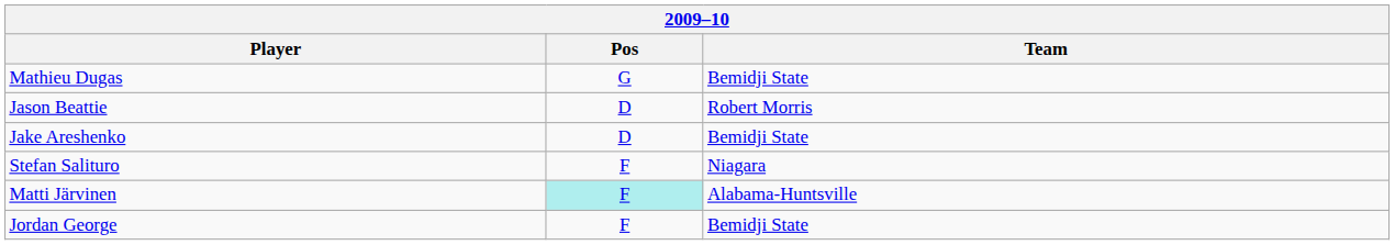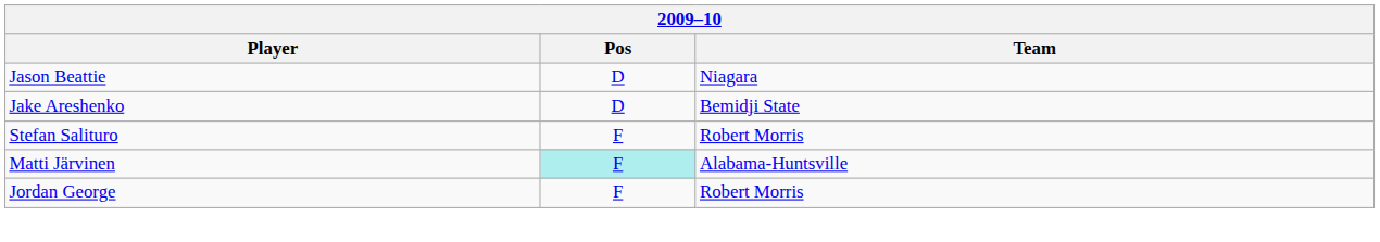- row: Mathieu Dugas | G | Bemidji State
Jason Beattie | Team: Robert Morris -> Niagara
Stefan Salituro | Team: Niagara -> Robert Morris
Jordan George | Team: Bemidji State -> Robert Morris
